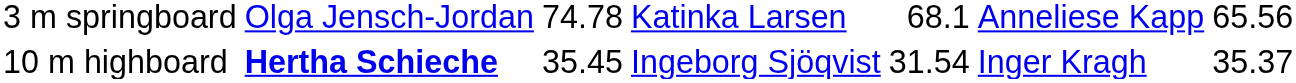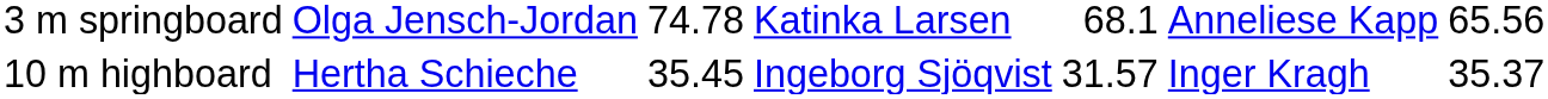10 m highboard | column 2: bold -> normal
10 m highboard | column 5: 31.54 -> 31.57
